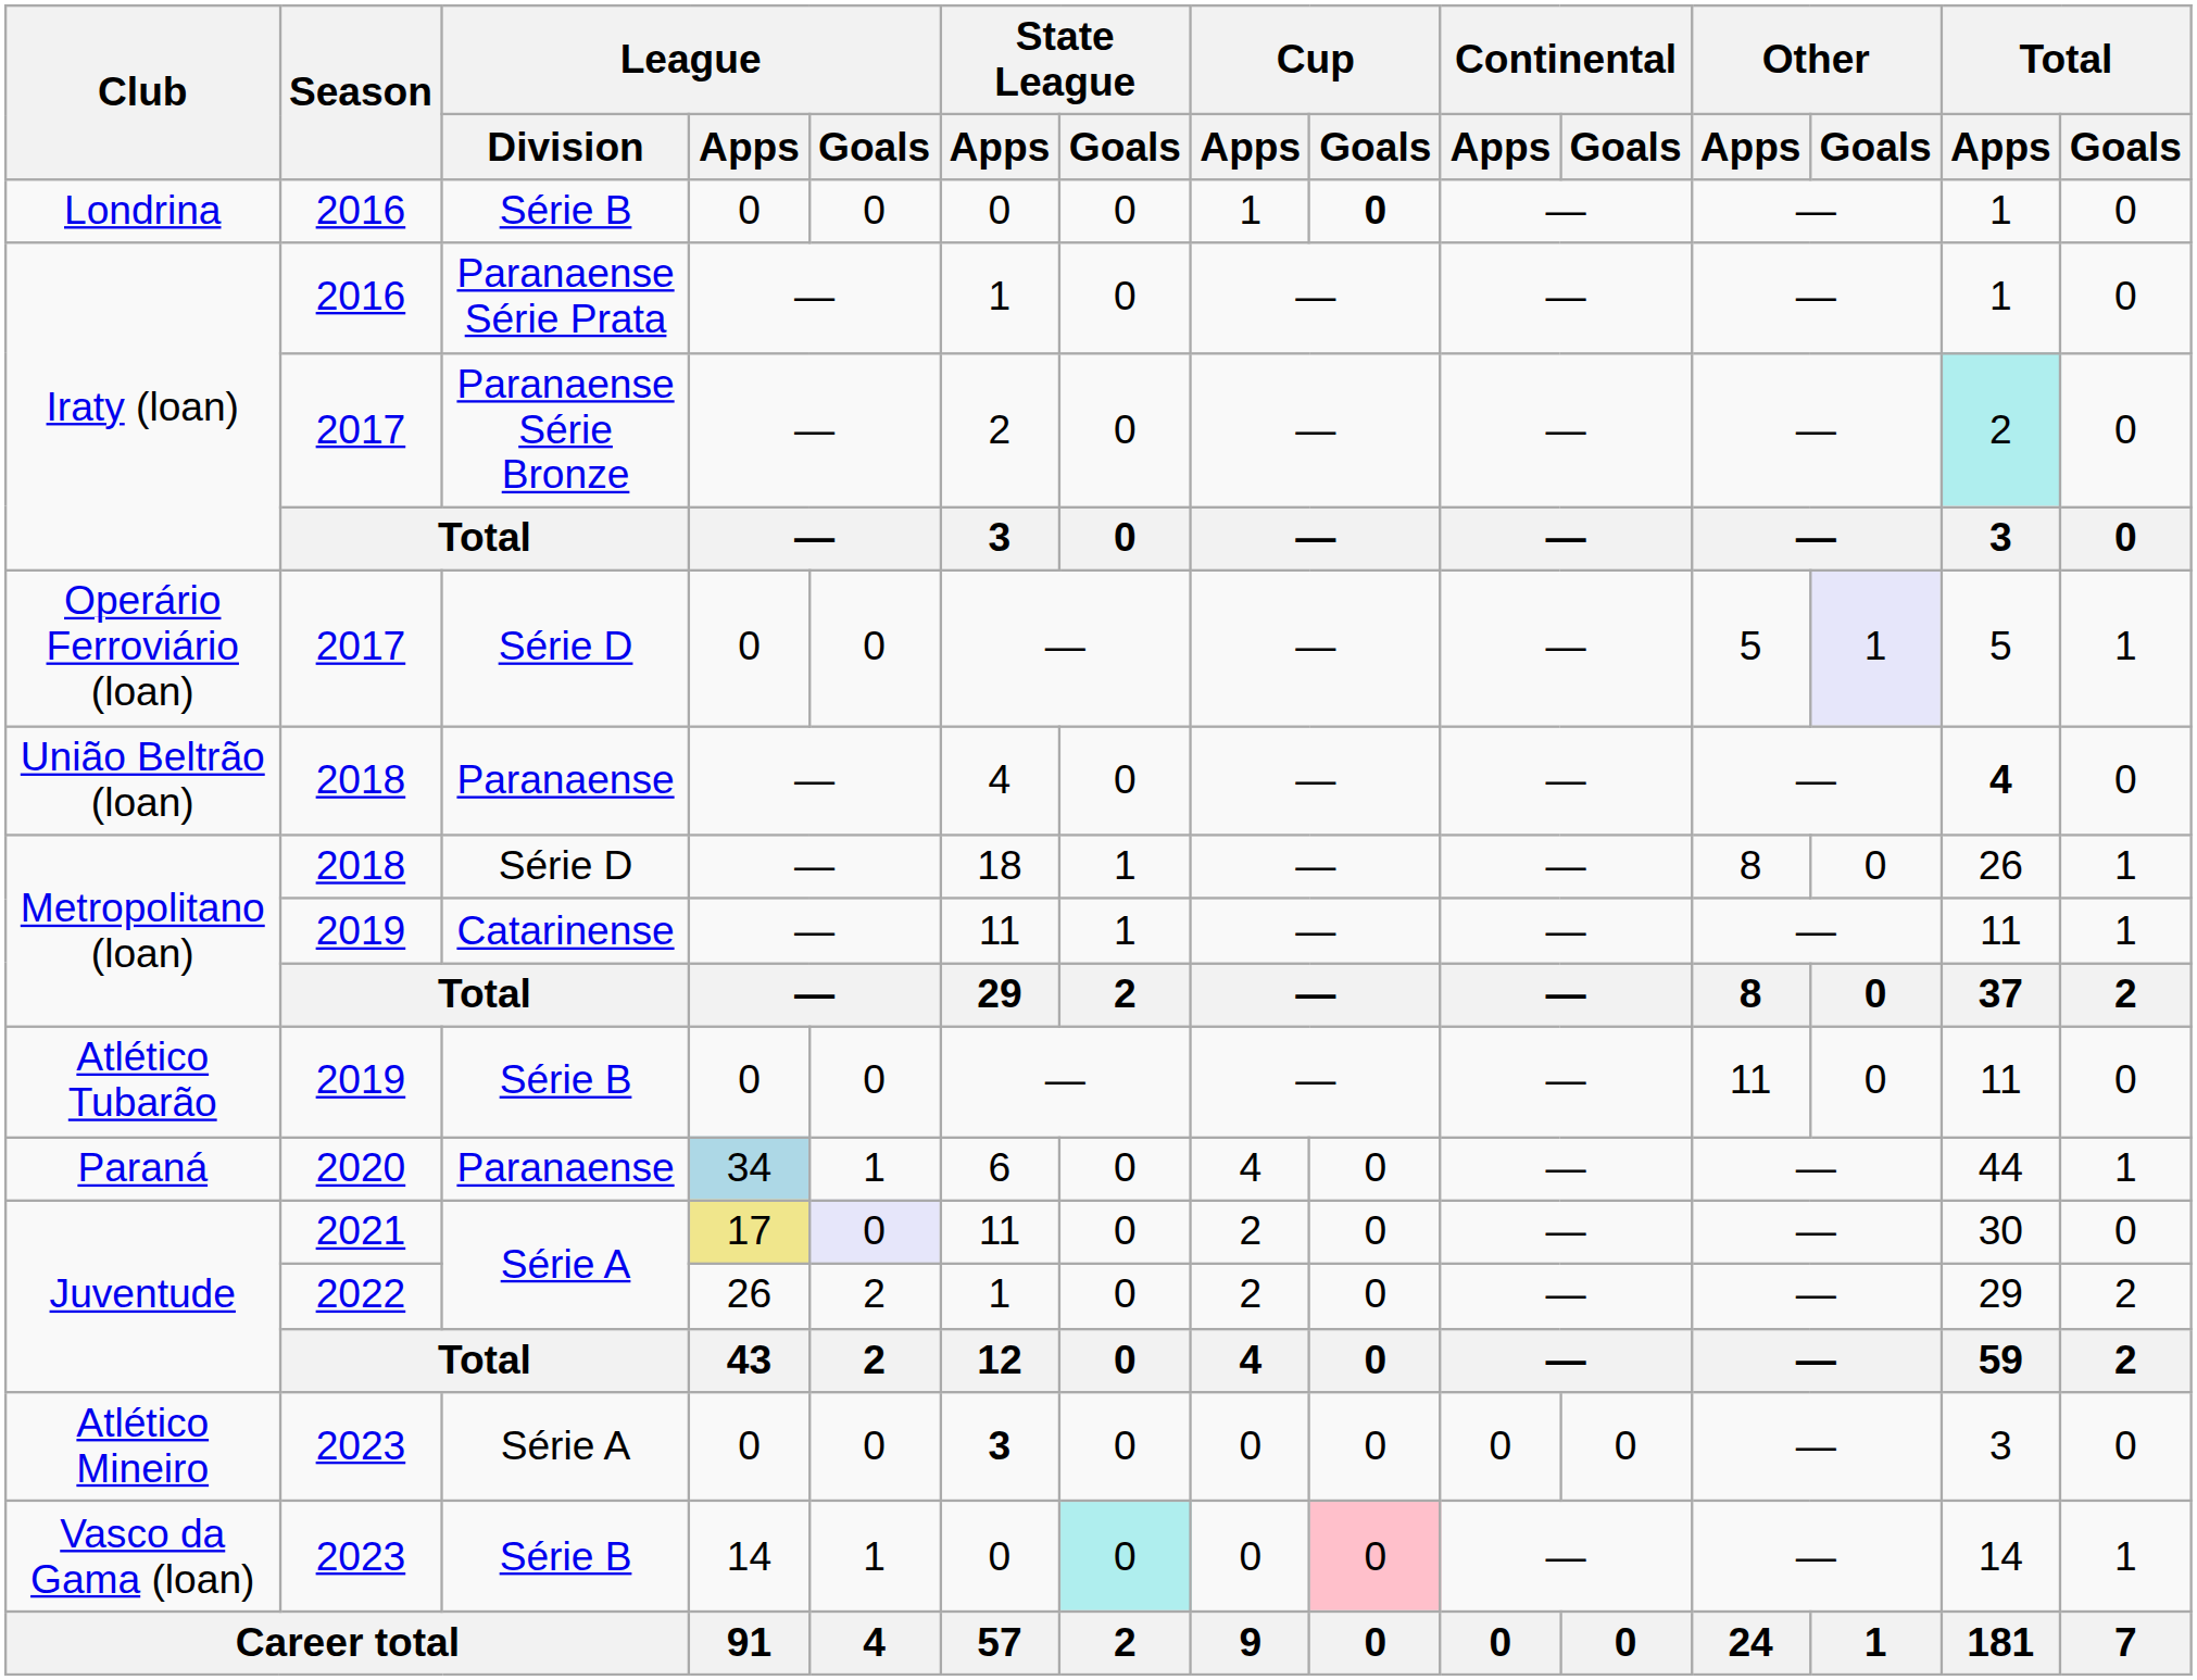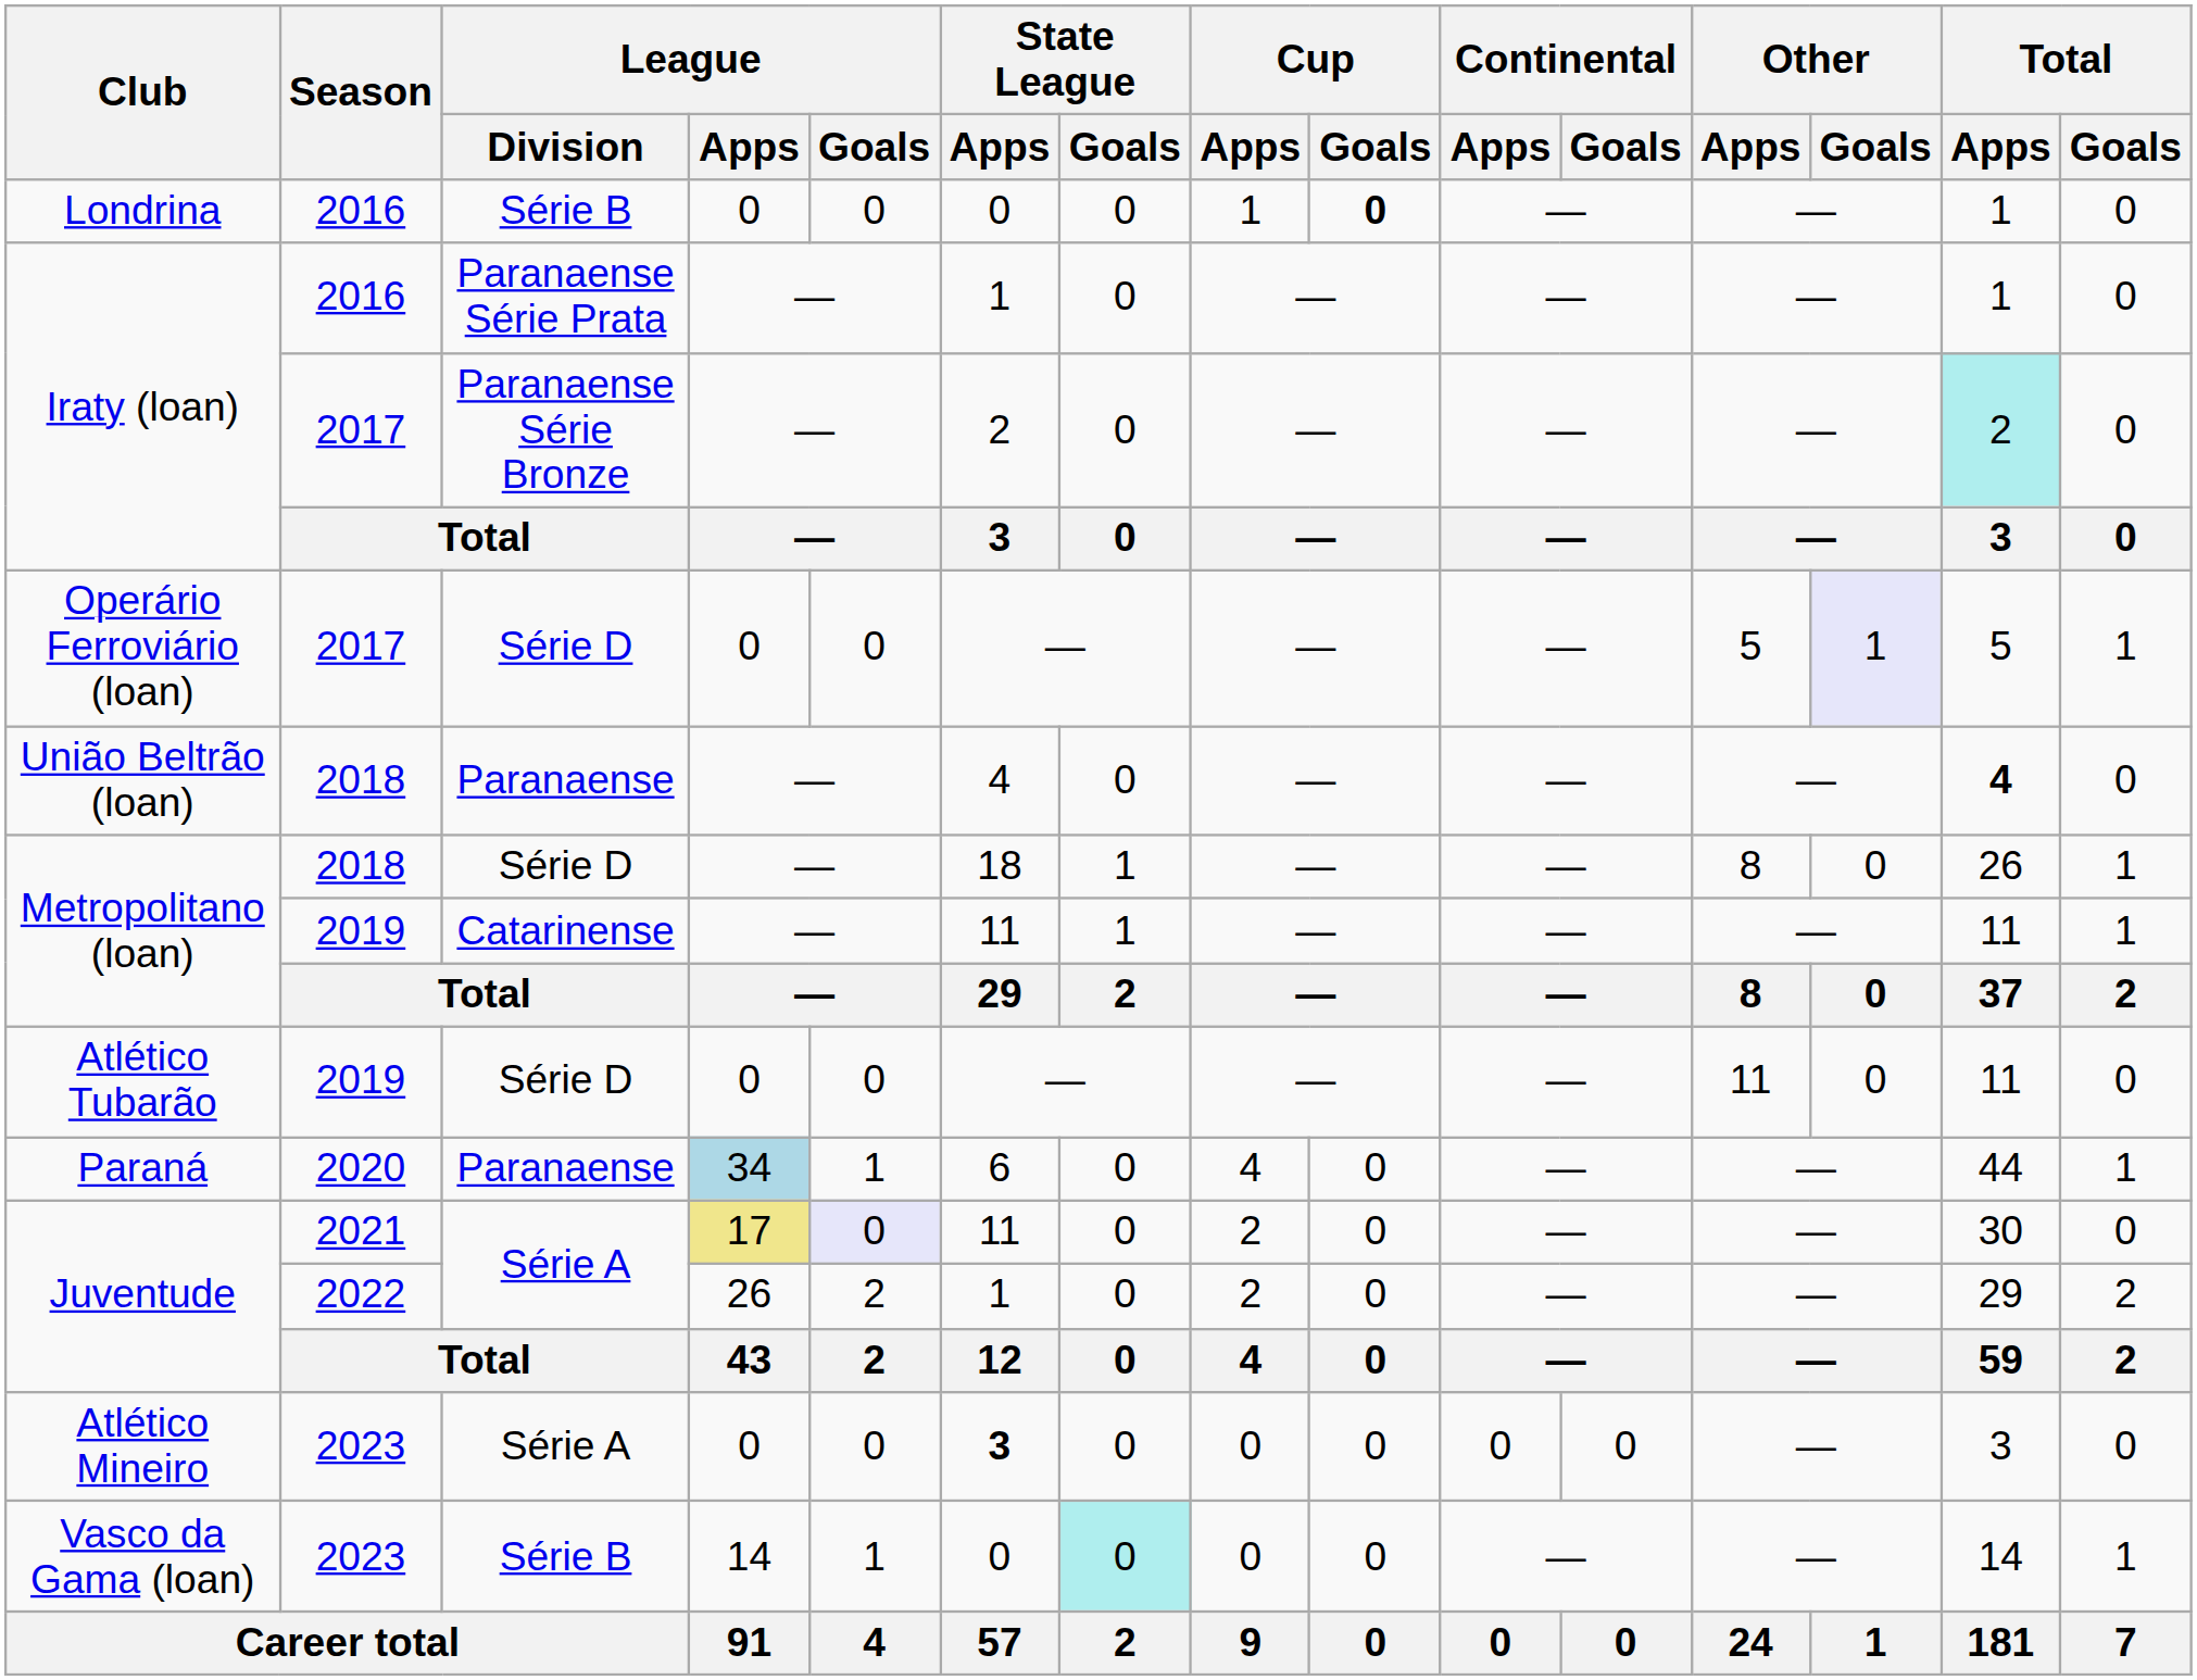Atlético Tubarão | League / Division: Série B -> Série D
Vasco da Gama (loan) | Cup / Goals: pink background -> no background
